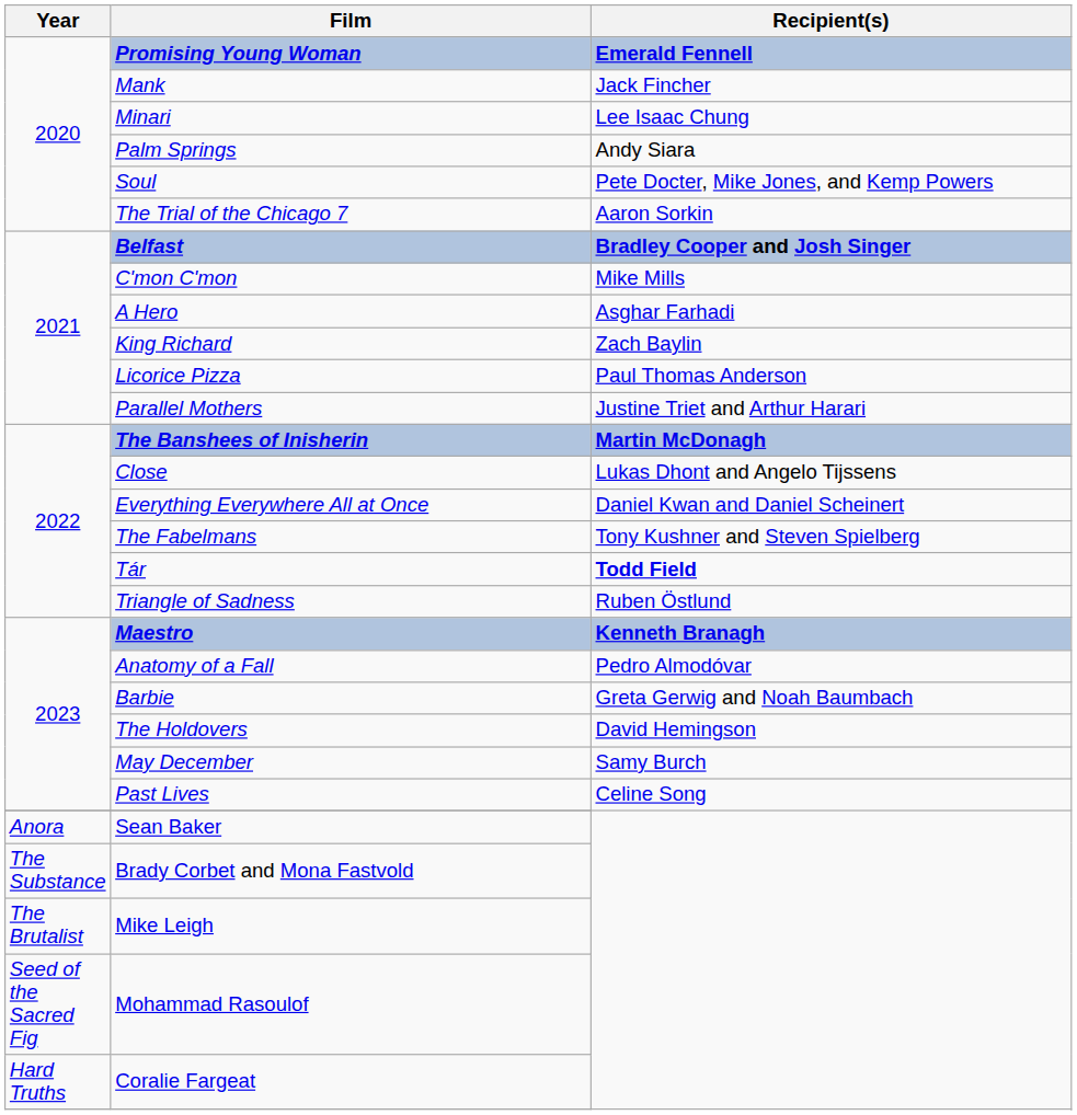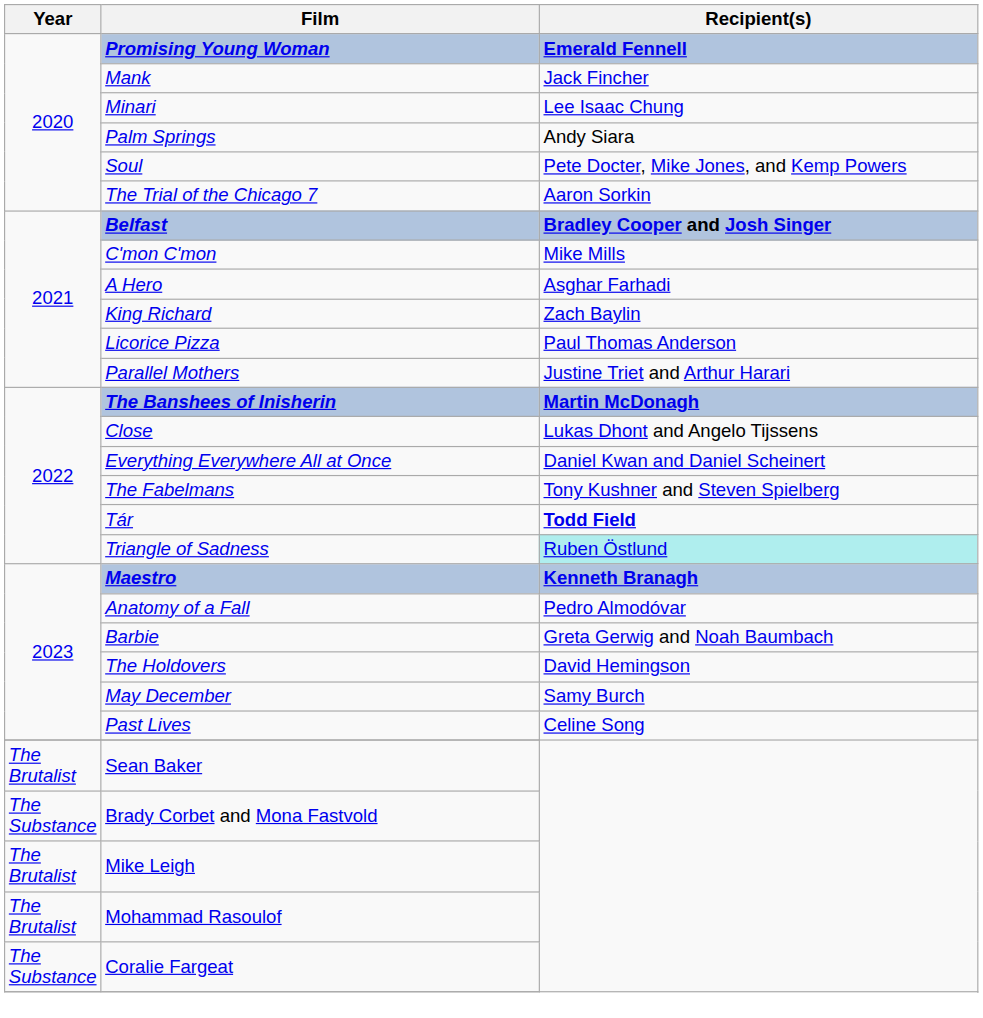Triangle of Sadness | Recipient(s): no background -> paleturquoise background
Sean Baker | Year: Anora -> The Brutalist
Mohammad Rasoulof | Year: Seed of the Sacred Fig -> The Brutalist
Coralie Fargeat | Year: Hard Truths -> The Substance
